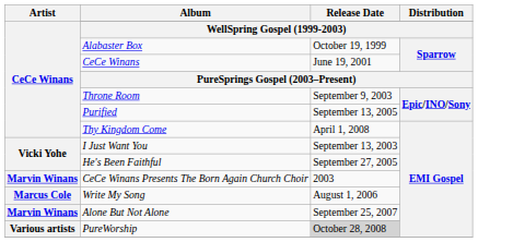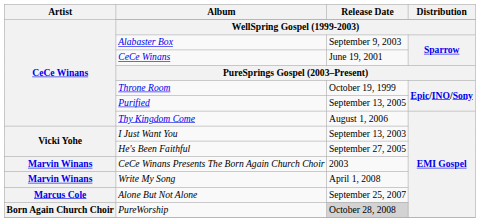Alabaster Box | Release Date / WellSpring Gospel (1999-2003): October 19, 1999 -> September 9, 2003
Throne Room | Release Date / WellSpring Gospel (1999-2003): September 9, 2003 -> October 19, 1999
Thy Kingdom Come | Release Date / WellSpring Gospel (1999-2003): April 1, 2008 -> August 1, 2006
Write My Song | Artist / CeCe Winans: Marcus Cole -> Marvin Winans
Write My Song | Release Date / WellSpring Gospel (1999-2003): August 1, 2006 -> April 1, 2008
Alone But Not Alone | Artist / CeCe Winans: Marvin Winans -> Marcus Cole
PureWorship | Artist / CeCe Winans: Various artists -> Born Again Church Choir
